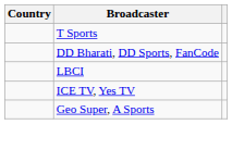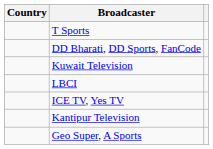+ row: Kuwait Television
+ row: Kantipur Television
